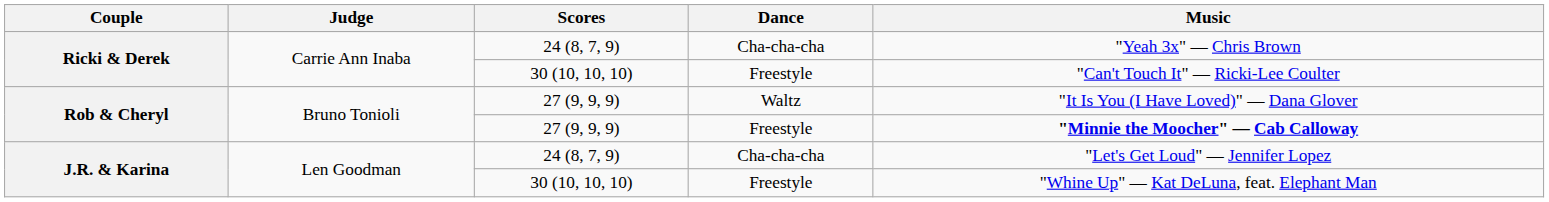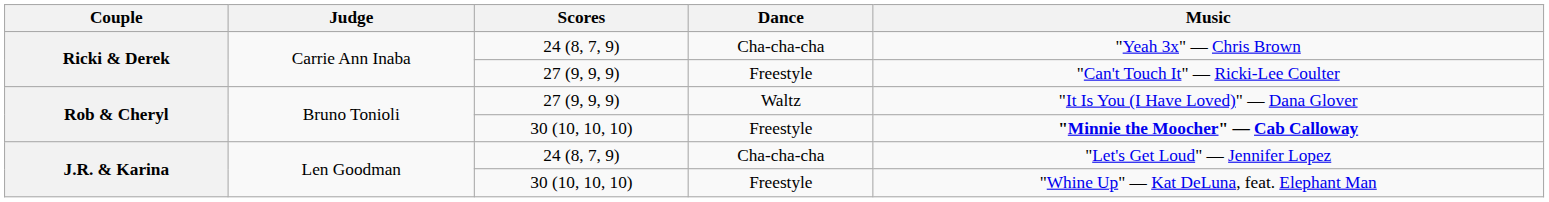Ricki & Derek / Freestyle | Scores: 30 (10, 10, 10) -> 27 (9, 9, 9)
Rob & Cheryl / Freestyle | Scores: 27 (9, 9, 9) -> 30 (10, 10, 10)
